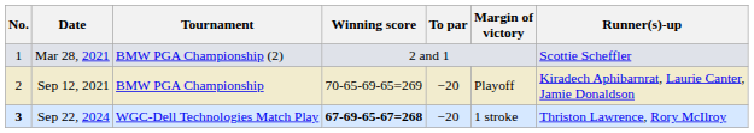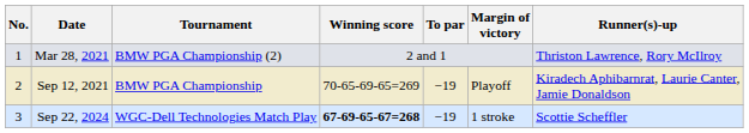Mar 28, 2021 | Runner(s)-up: Scottie Scheffler -> Thriston Lawrence, Rory McIlroy
Sep 12, 2021 | To par: −20 -> −19
Sep 22, 2024 | No.: bold -> normal
Sep 22, 2024 | To par: −20 -> −19
Sep 22, 2024 | Runner(s)-up: Thriston Lawrence, Rory McIlroy -> Scottie Scheffler
